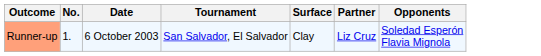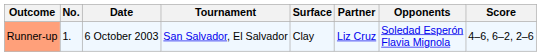+ column: Score | 4–6, 6–2, 2–6
